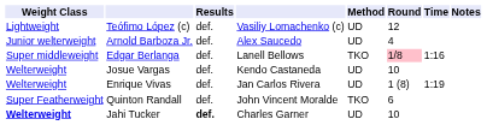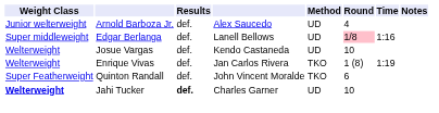- row: Lightweight | Teófimo López (c) | def. | Vasiliy Lomachenko (c) | UD | 12
Edgar Berlanga | Method: TKO -> UD
Enrique Vivas | Method: UD -> TKO
